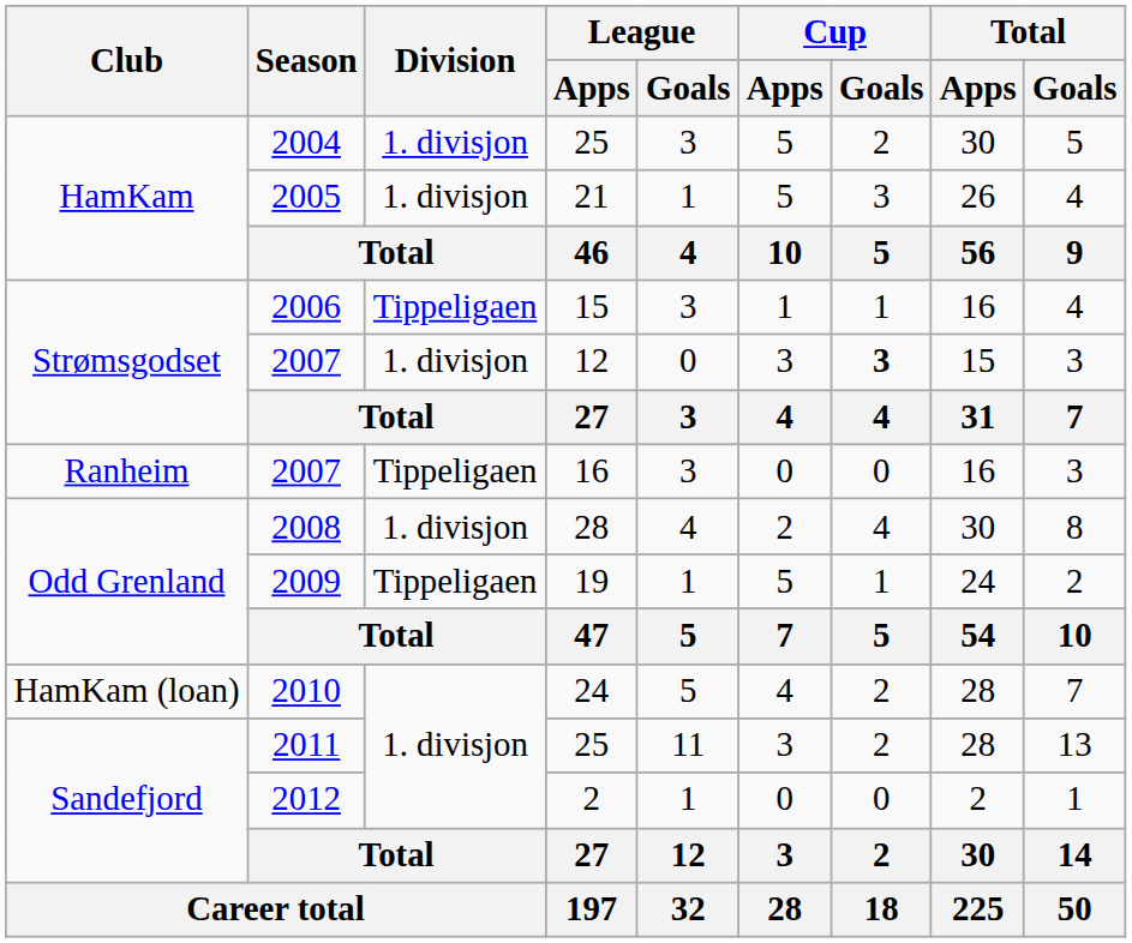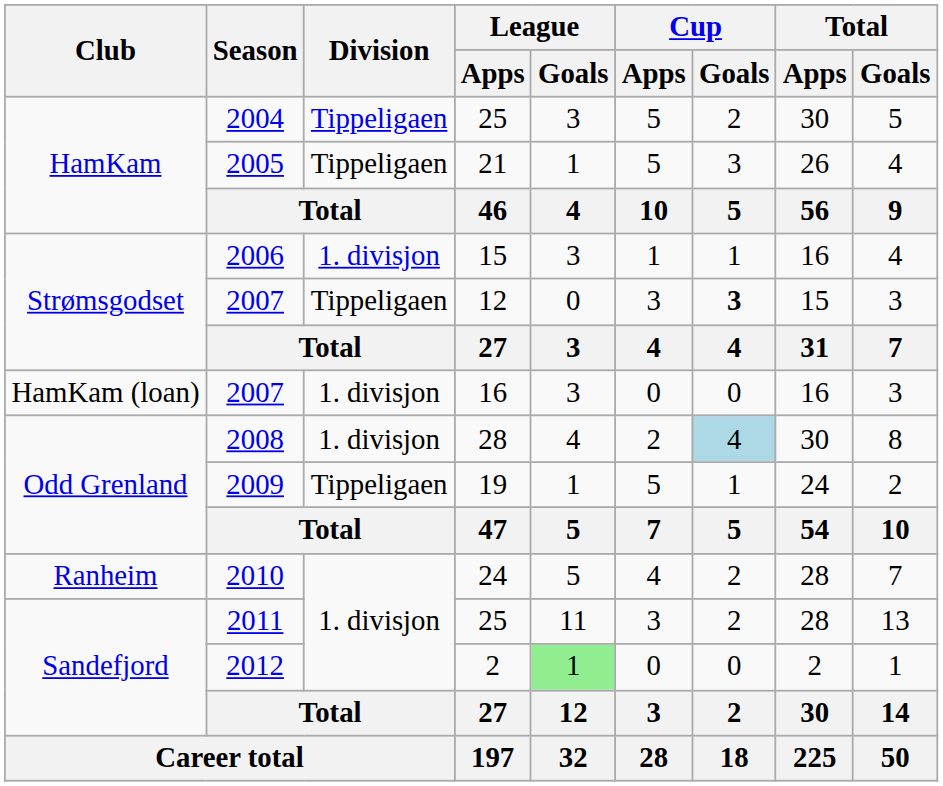2004 | Division: 1. divisjon -> Tippeligaen
2005 | Division: 1. divisjon -> Tippeligaen
2006 | Division: Tippeligaen -> 1. divisjon
2007 / 12 | Division: 1. divisjon -> Tippeligaen
2007 / 16 | Club: Ranheim -> HamKam (loan)
2007 / 16 | Division: Tippeligaen -> 1. divisjon
2008 | Cup / Goals: no background -> lightblue background
2010 | Club: HamKam (loan) -> Ranheim
2012 | League / Goals: no background -> lightgreen background
